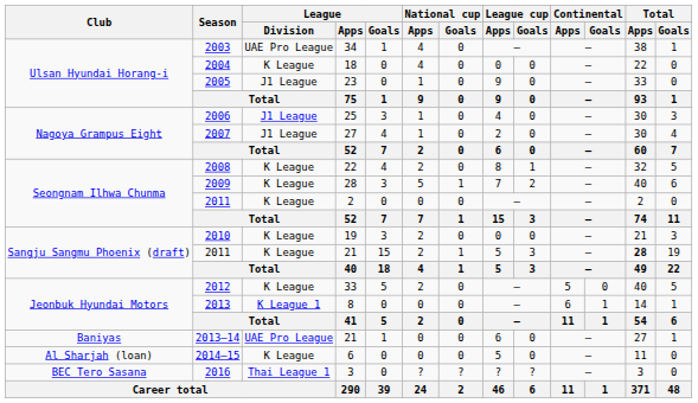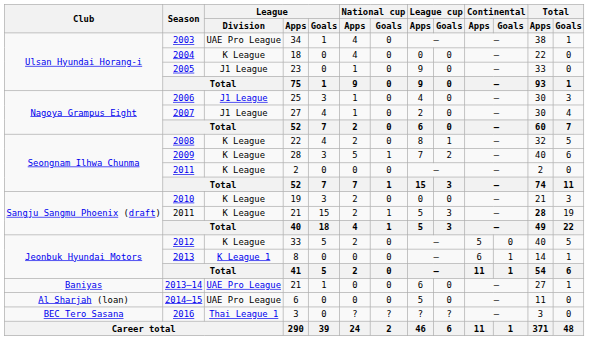2014–15 | League / Division: K League -> UAE Pro League
